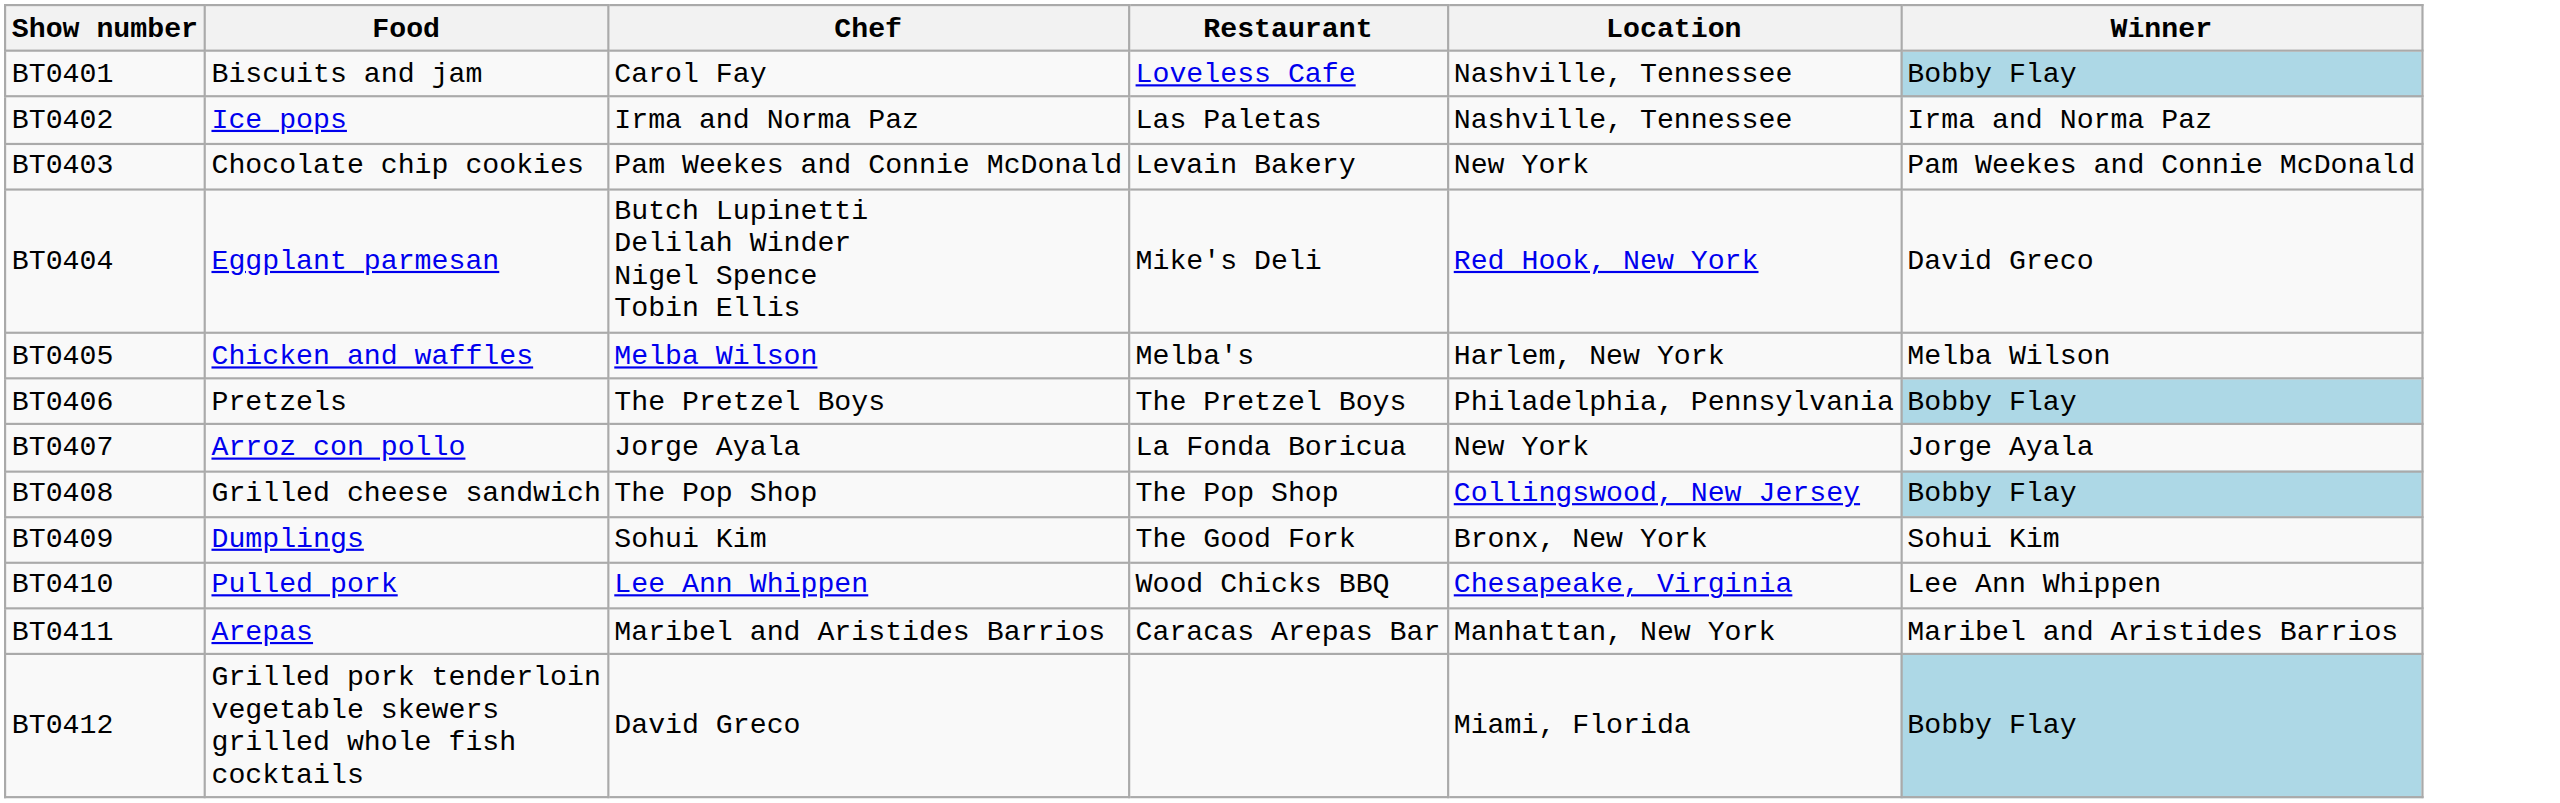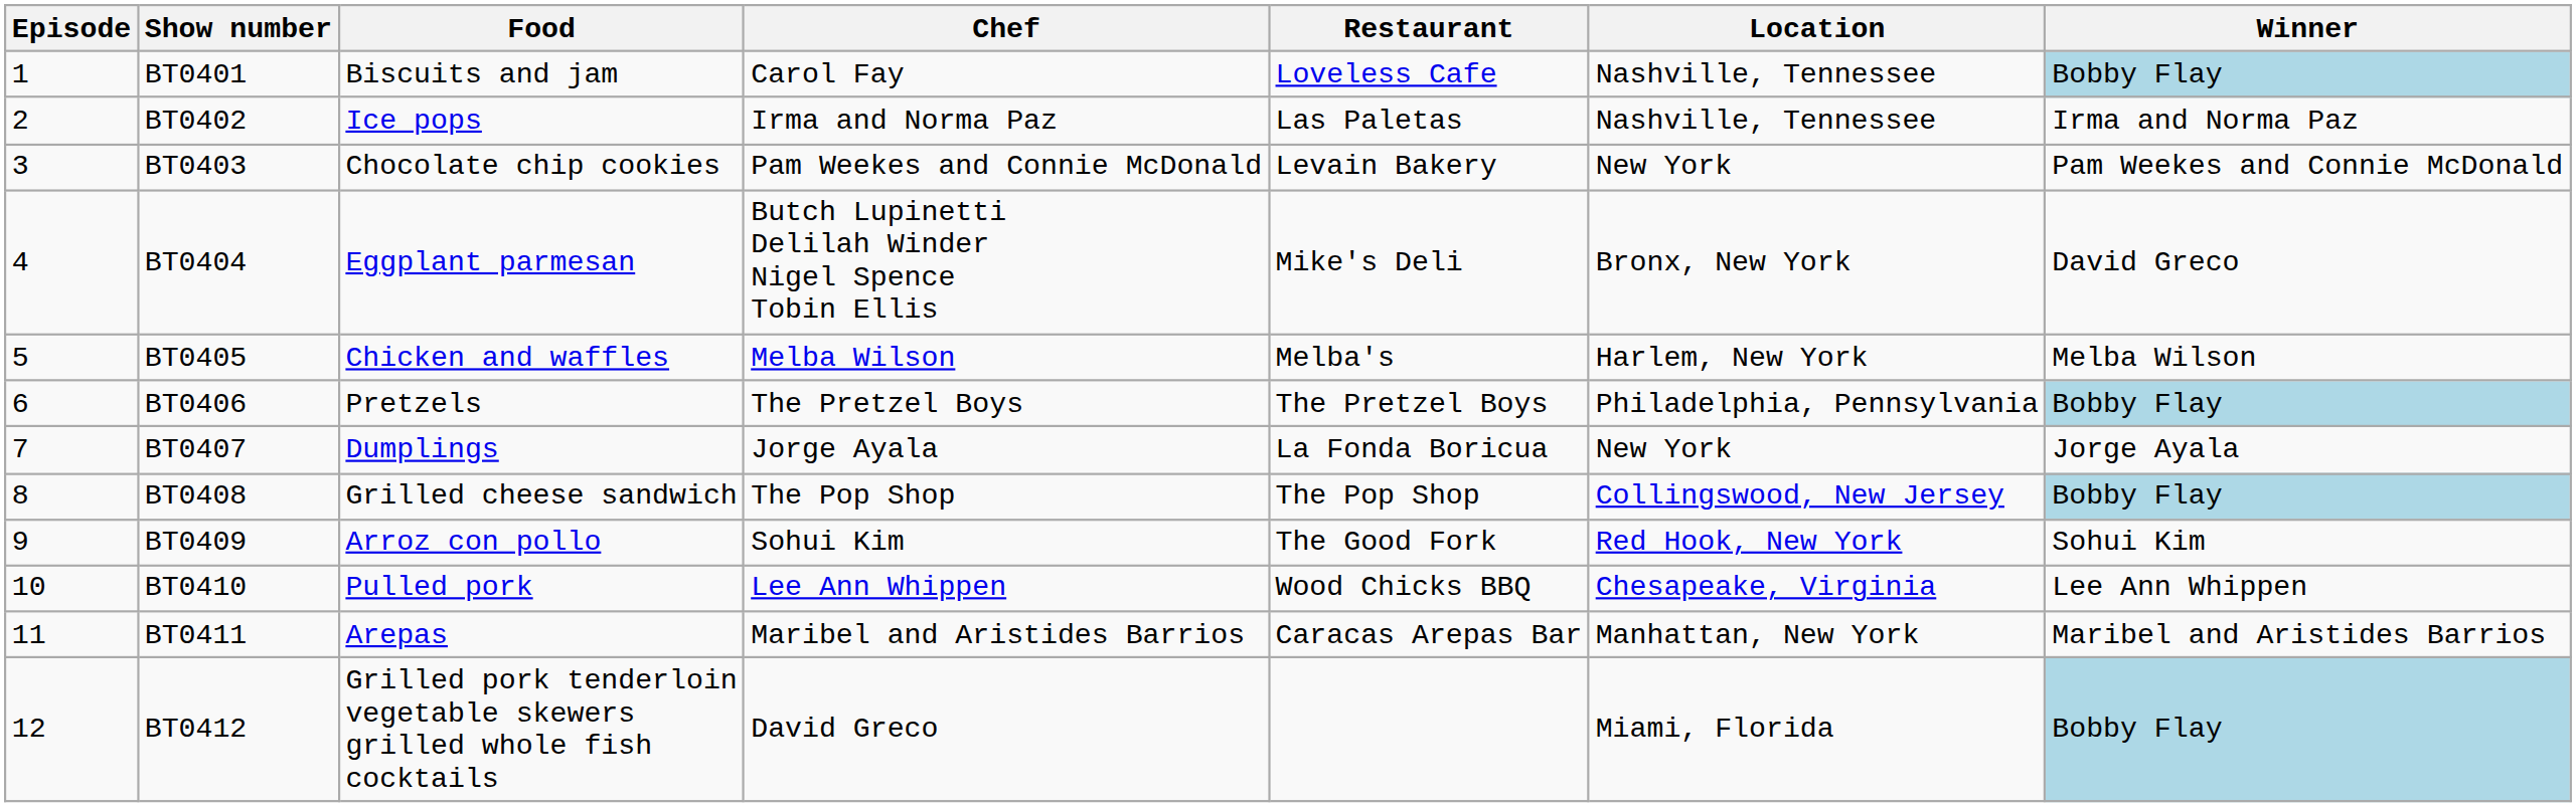+ column: Episode | 1 | 2 | 3 | 4 | 5 | 6 | 7 | 8 | 9 | 10 | 11 | 12
BT0404 | Location: Red Hook, New York -> Bronx, New York
BT0407 | Food: Arroz con pollo -> Dumplings
BT0409 | Food: Dumplings -> Arroz con pollo
BT0409 | Location: Bronx, New York -> Red Hook, New York
